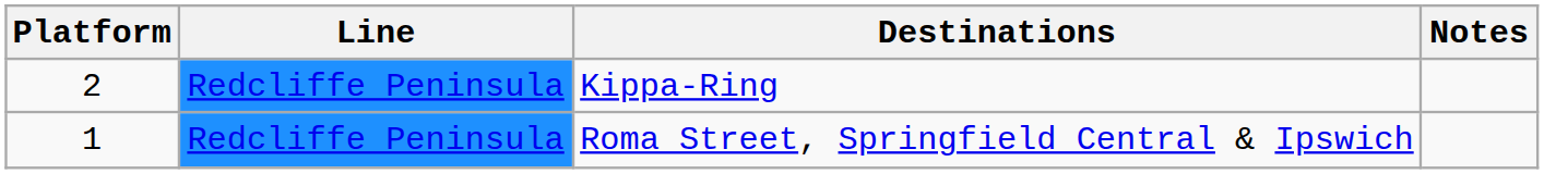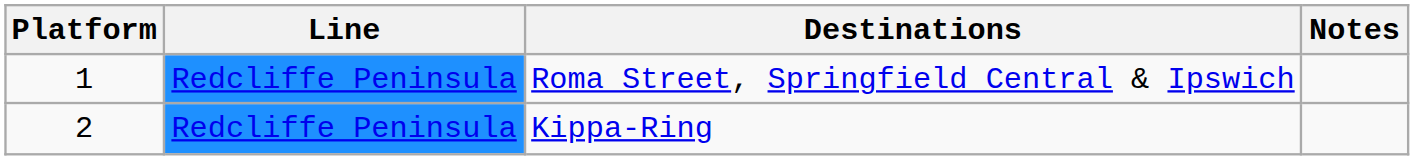rows swapped: Roma Street, Springfield Central & Ipswich <-> Kippa-Ring
